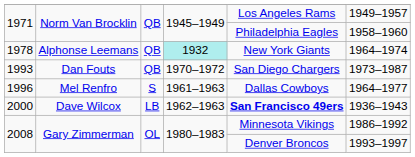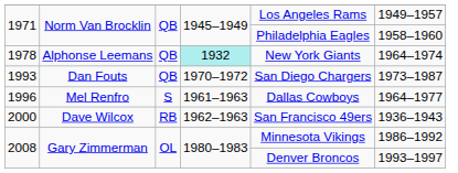2000 | column 3: LB -> RB
2000 | column 5: bold -> normal
